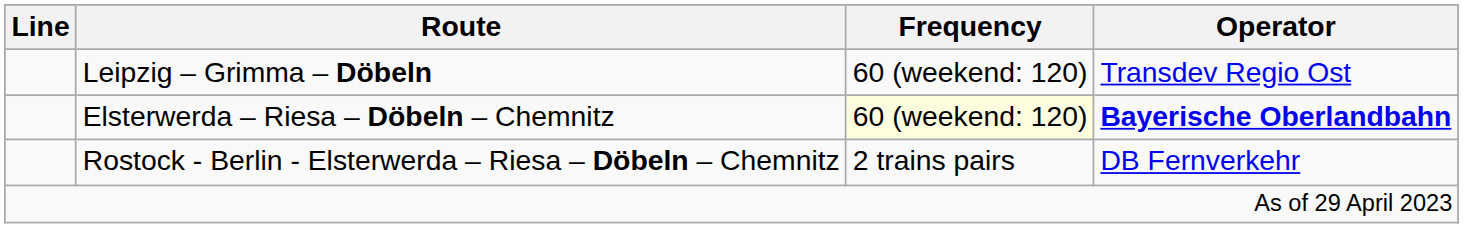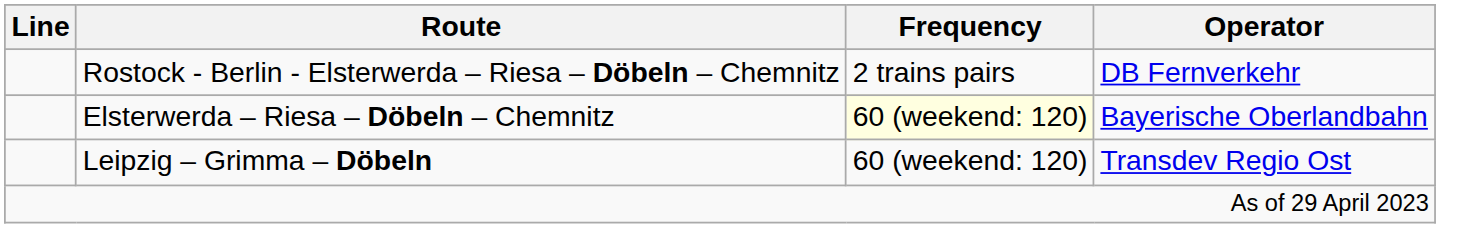rows swapped: Rostock - Berlin - Elsterwerda – Riesa – Döbeln – Chemnitz <-> Leipzig – Grimma – Döbeln
Elsterwerda – Riesa – Döbeln – Chemnitz | Operator: bold -> normal
